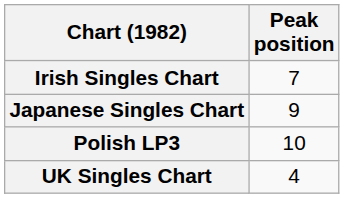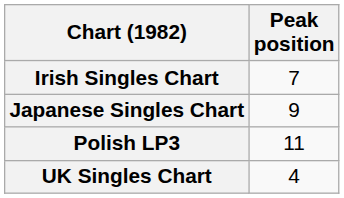Polish LP3 | Peak position: 10 -> 11
